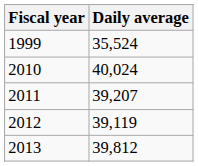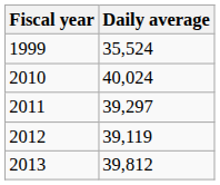2011 | Daily average: 39,207 -> 39,297
